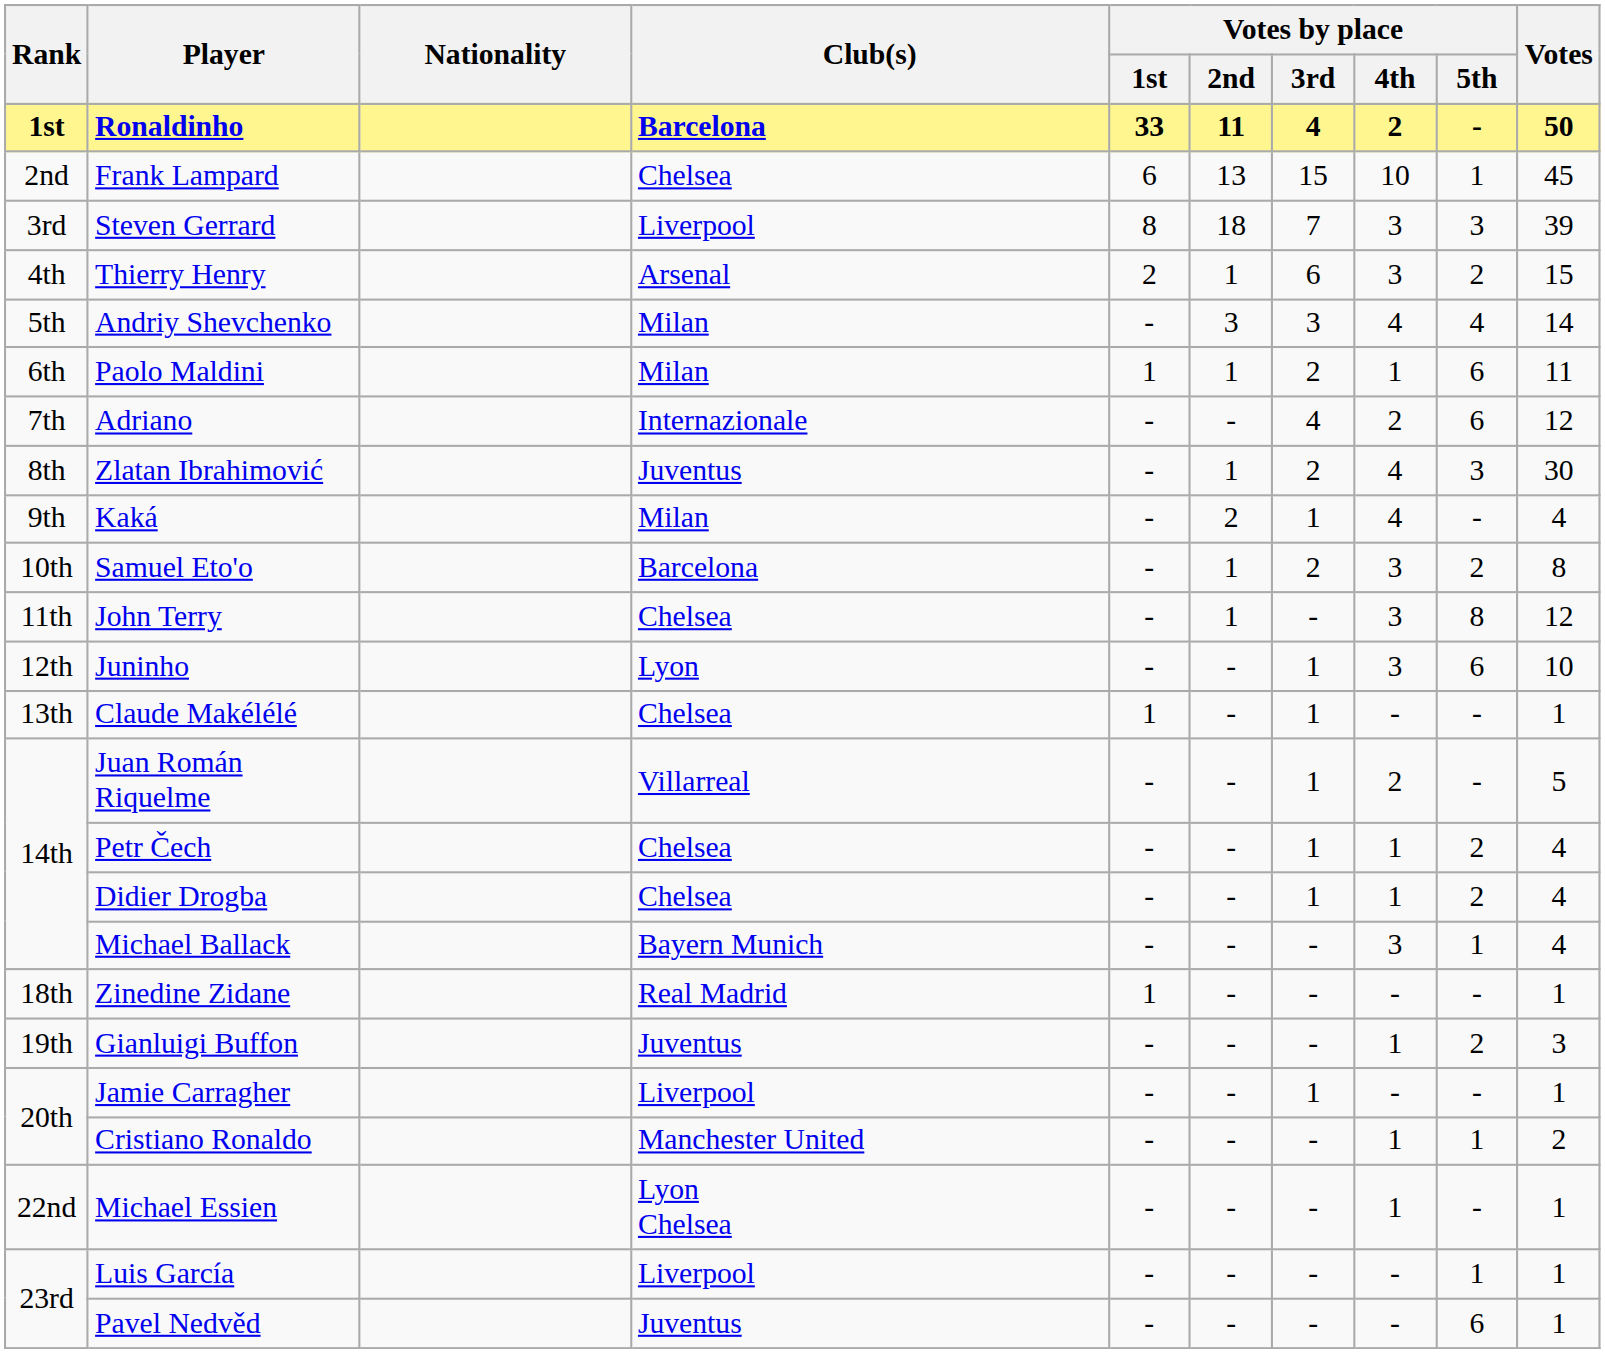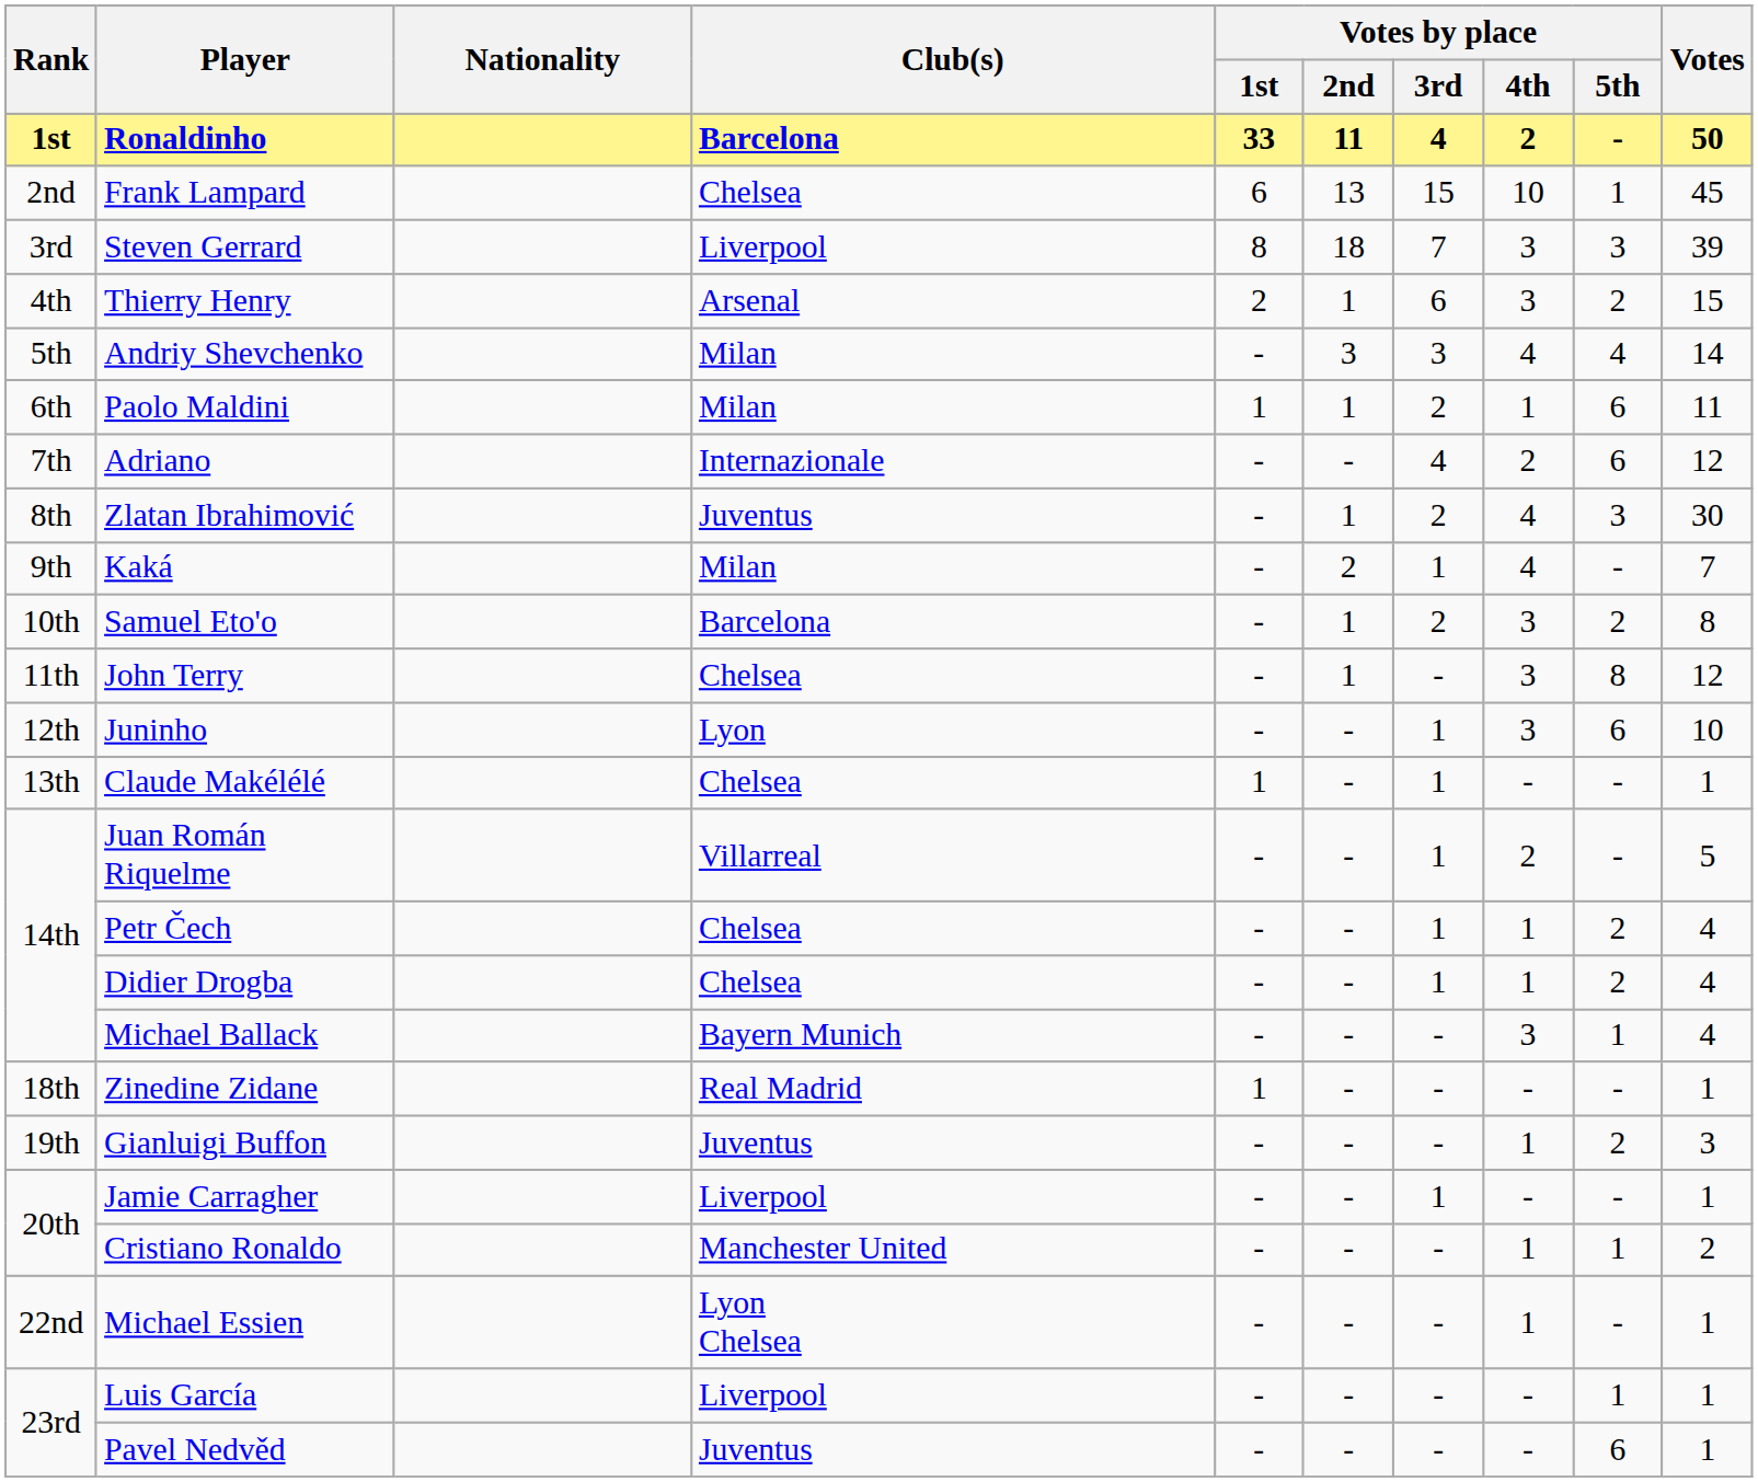Kaká | Votes: 4 -> 7
